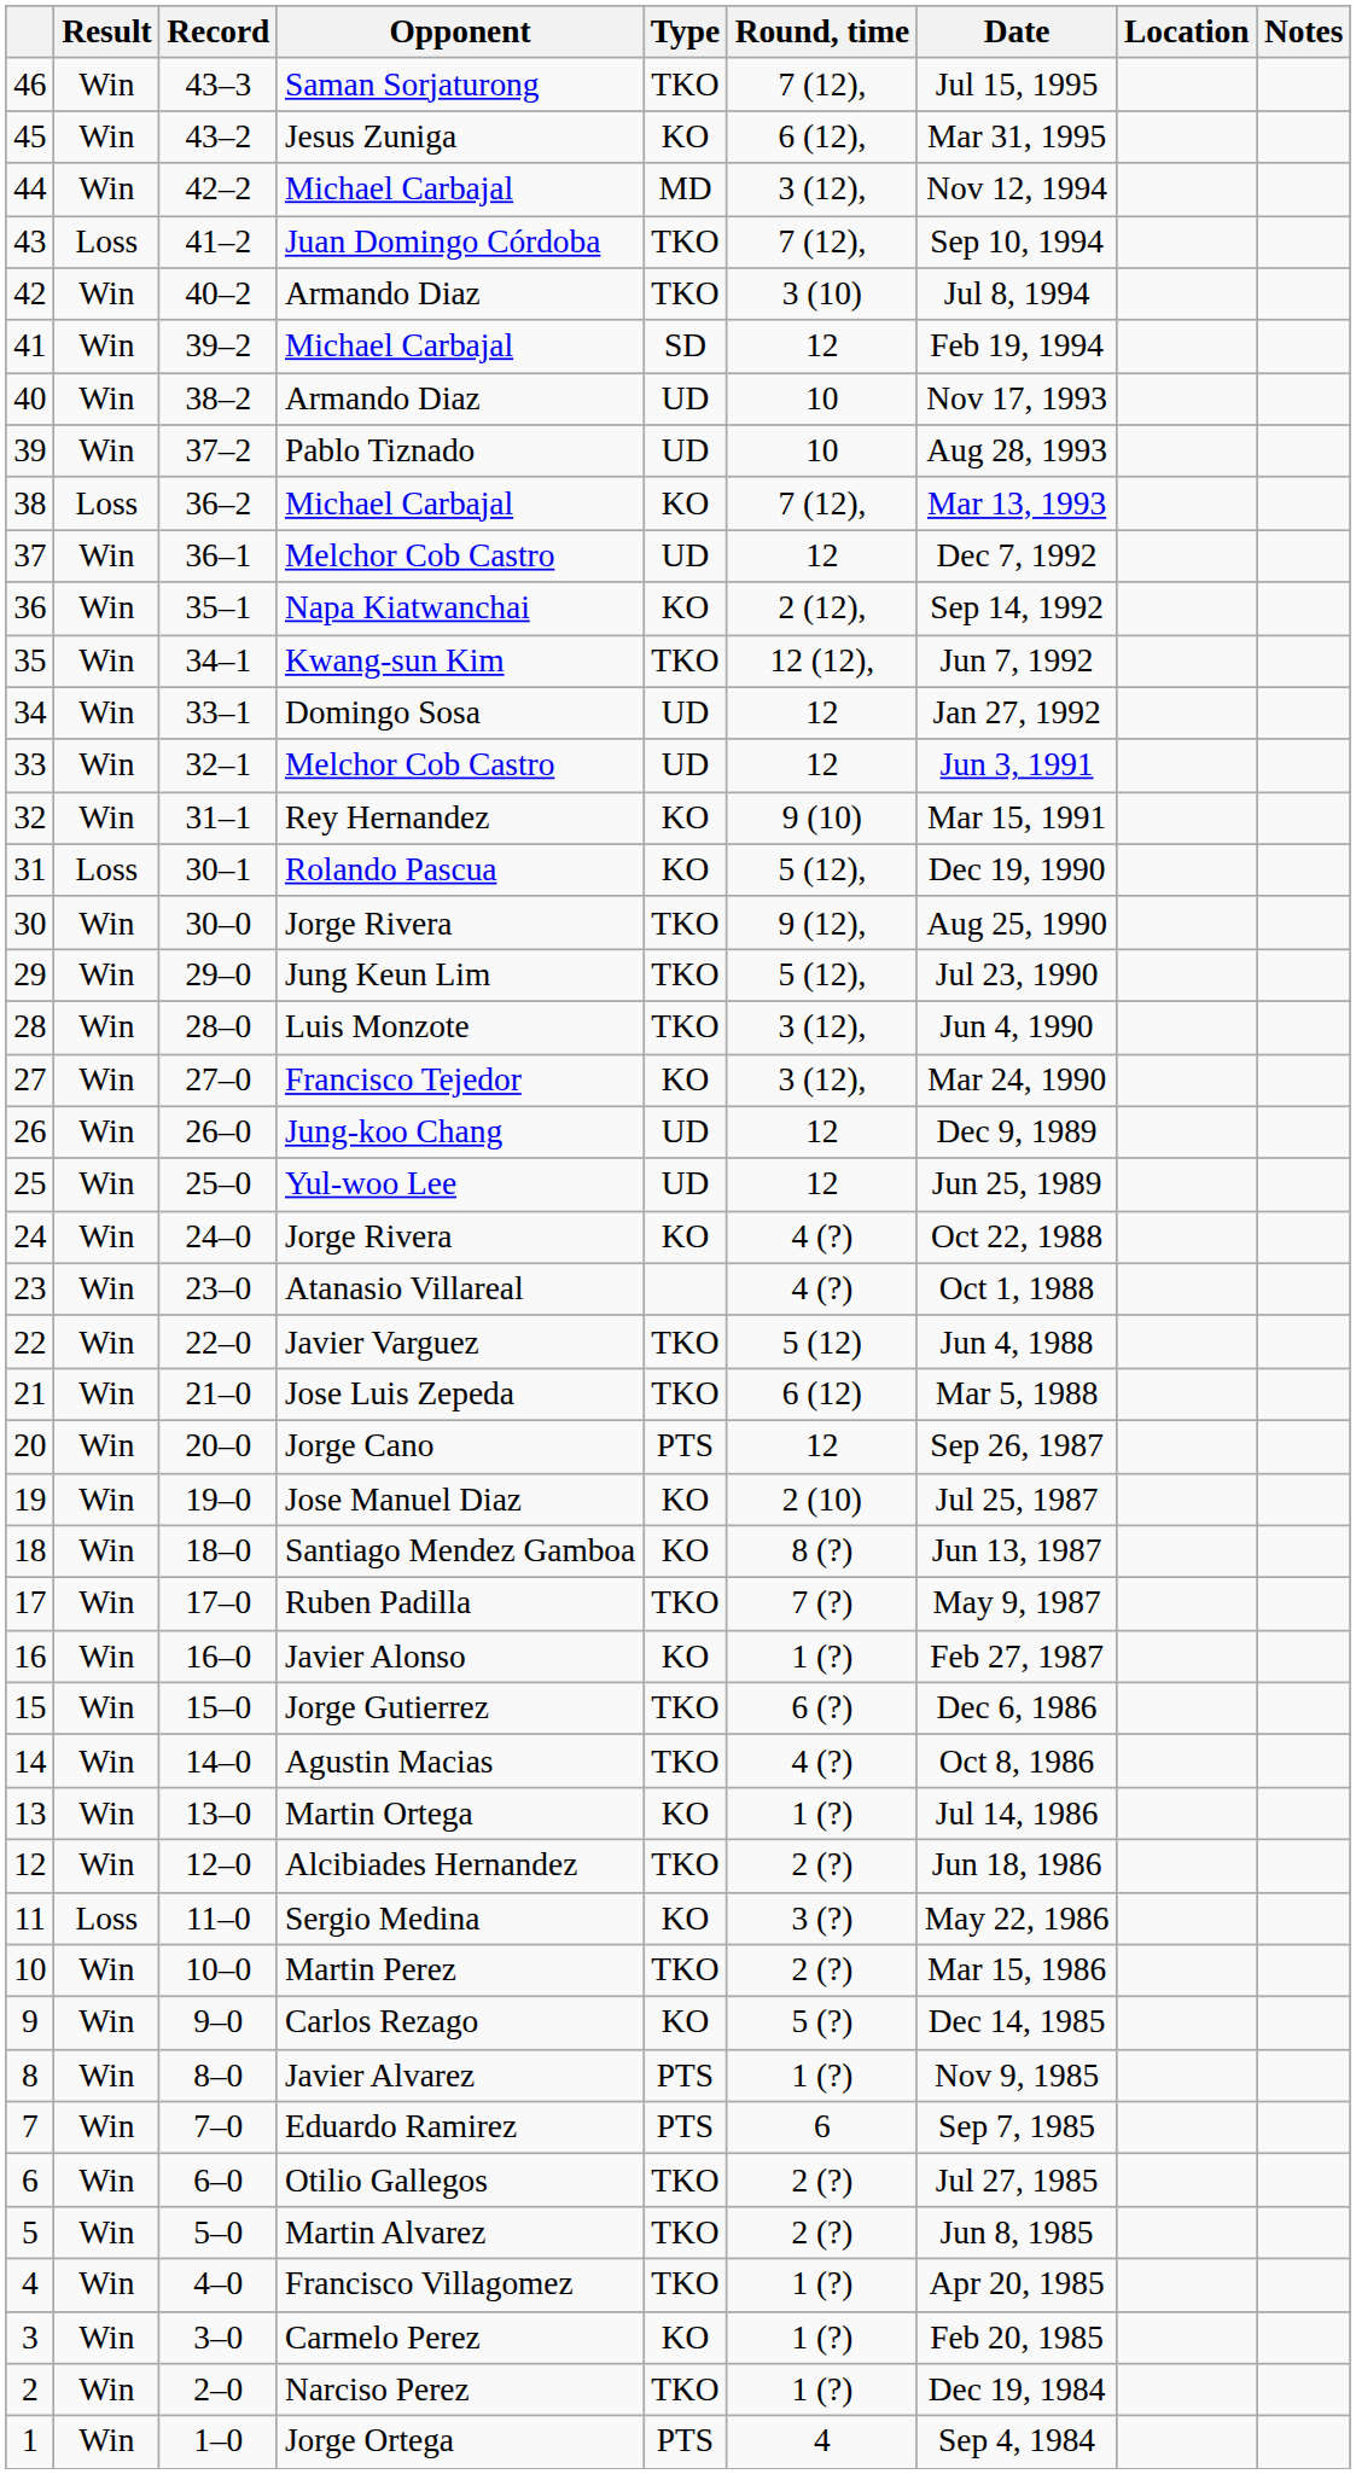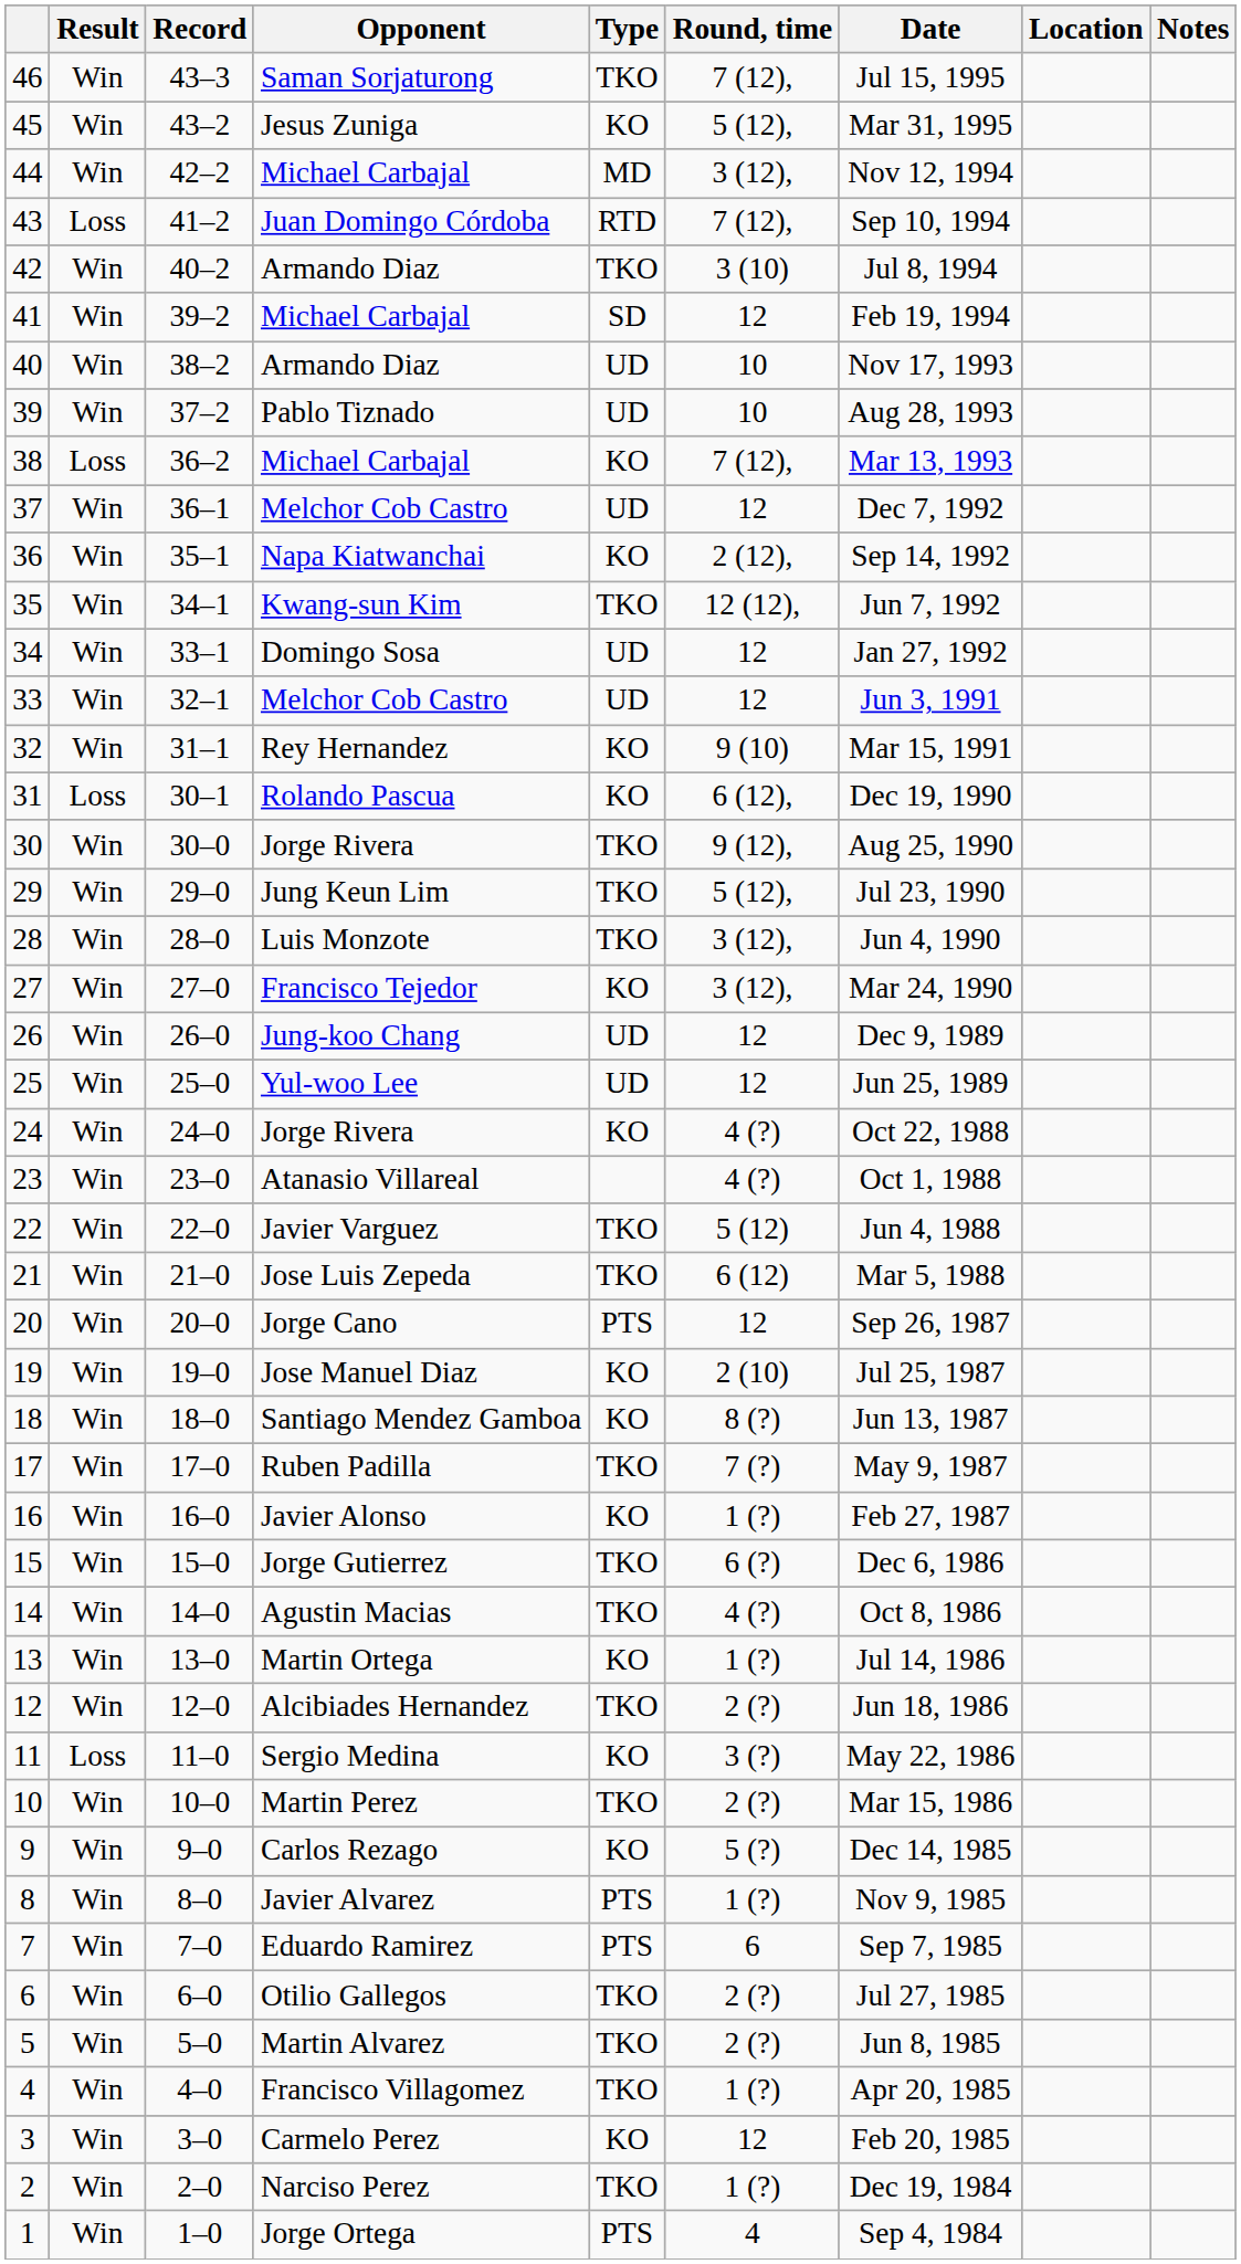45 | Round, time: 6 (12), -> 5 (12),
43 | Type: TKO -> RTD
31 | Round, time: 5 (12), -> 6 (12),
3 | Round, time: 1 (?) -> 12
